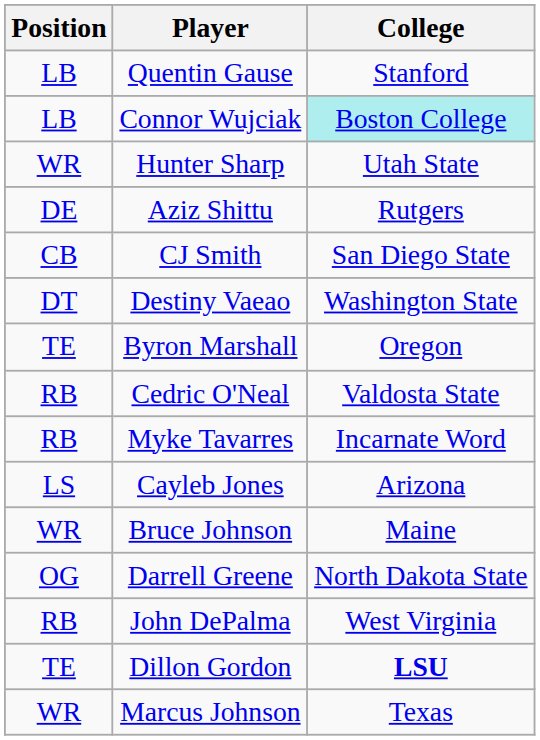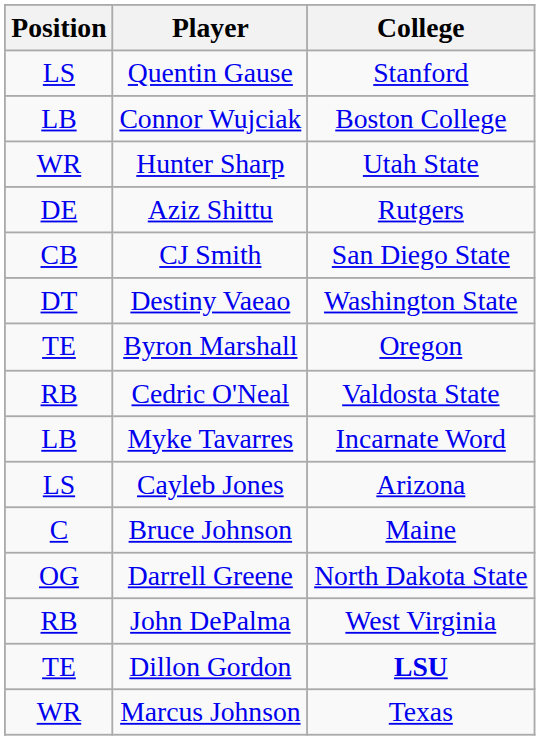Quentin Gause | Position: LB -> LS
Connor Wujciak | College: paleturquoise background -> no background
Myke Tavarres | Position: RB -> LB
Bruce Johnson | Position: WR -> C
